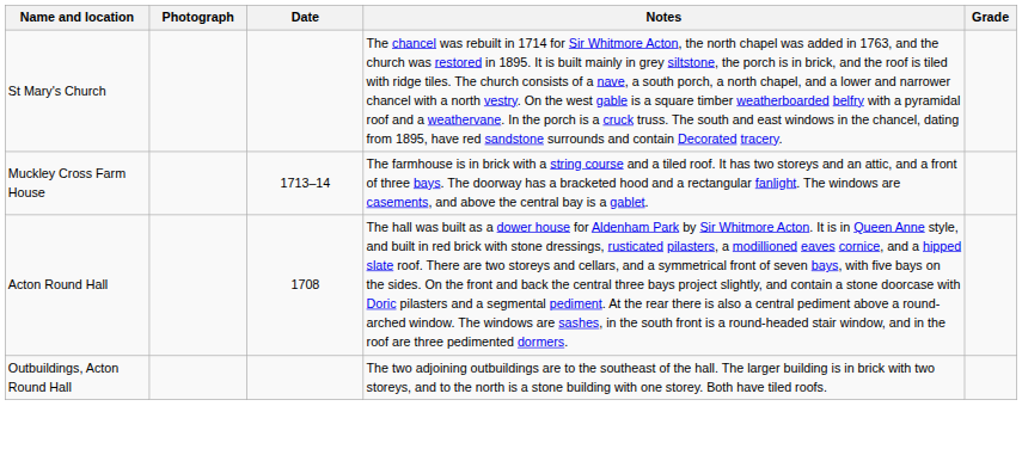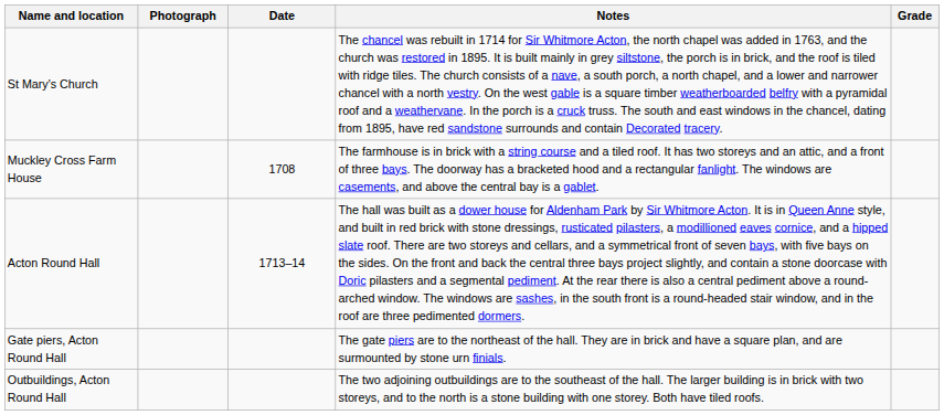Muckley Cross Farm House | Date: 1713–14 -> 1708
Acton Round Hall | Date: 1708 -> 1713–14
+ row: Gate piers, Acton Round Hall | The gate piers are to the northeast of the hall. They are in brick and have a square plan, and are surmounted by stone urn finials.
